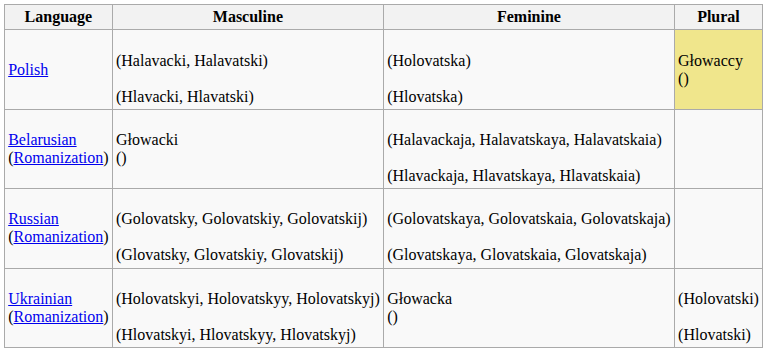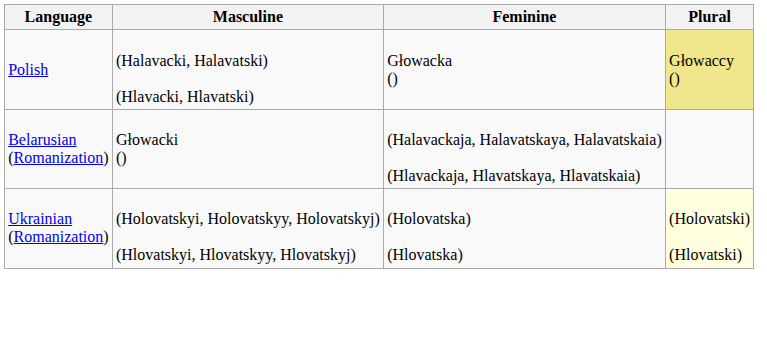Polish | Feminine: (Holovatska) (Hlovatska) -> Głowacka ()
- row: Russian (Romanization) | (Golovatsky, Golovatskiy, Golovatskij) (Glovatsky, Glovatskiy, Glovatskij) | (Golovatskaya, Golovatskaia, Golovatskaja) (Glovatskaya, Glovatskaia, Glovatskaja)
Ukrainian (Romanization) | Feminine: Głowacka () -> (Holovatska) (Hlovatska)
Ukrainian (Romanization) | Plural: no background -> lightyellow background
